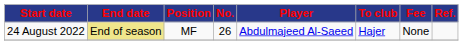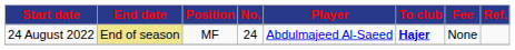24 August 2022 | No.: 26 -> 24
24 August 2022 | To club: normal -> bold
